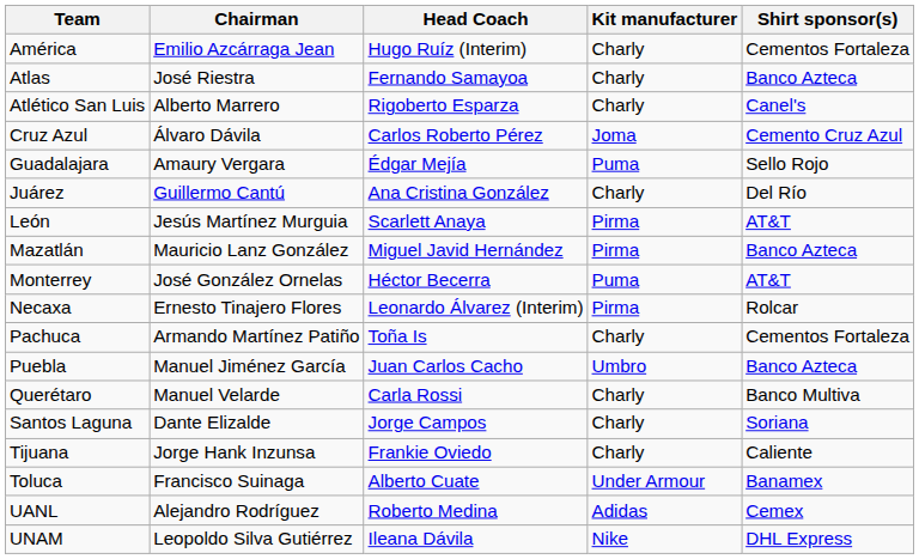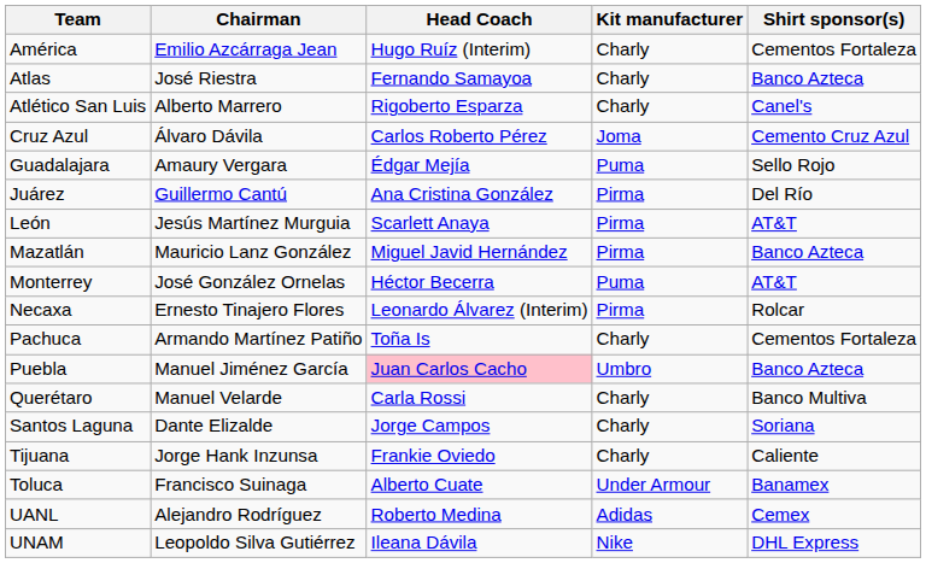Juárez | Kit manufacturer: Charly -> Pirma
Puebla | Head Coach: no background -> pink background
